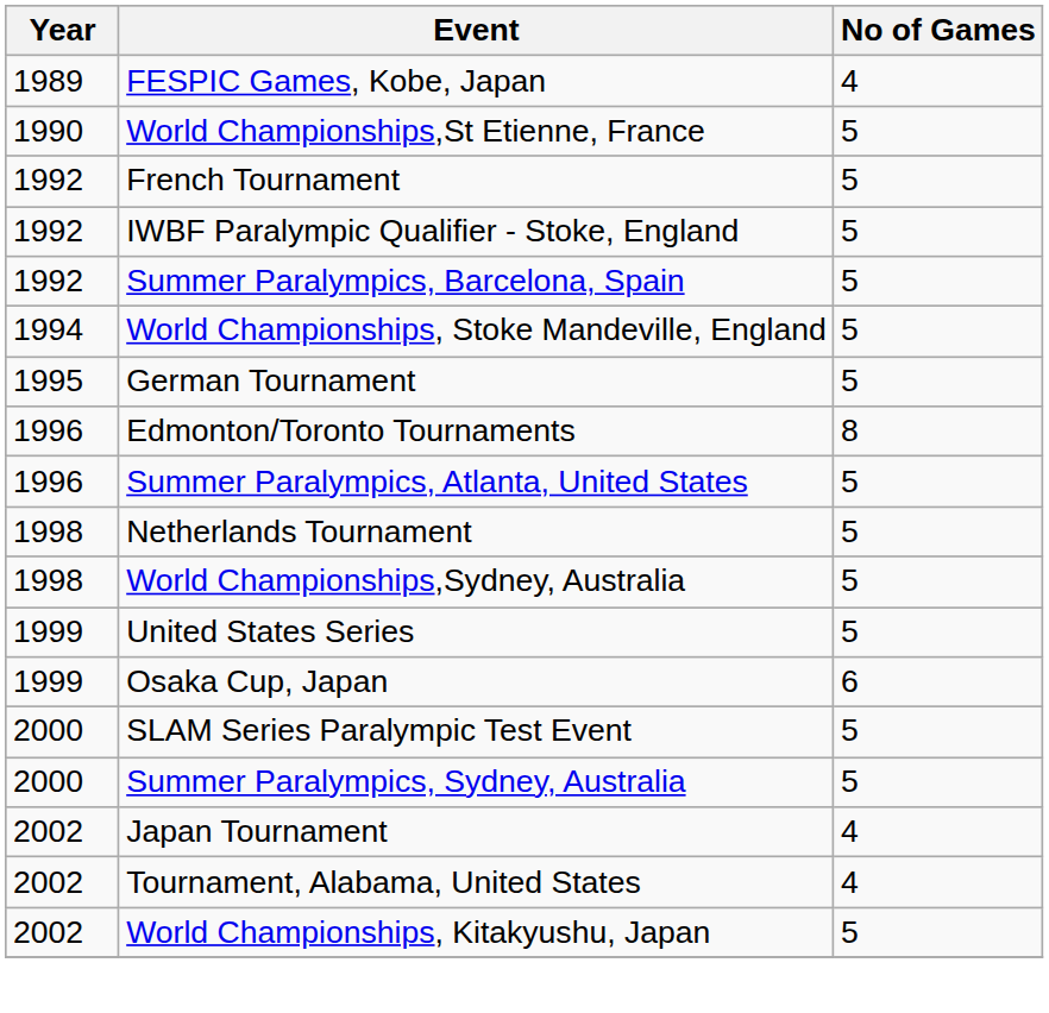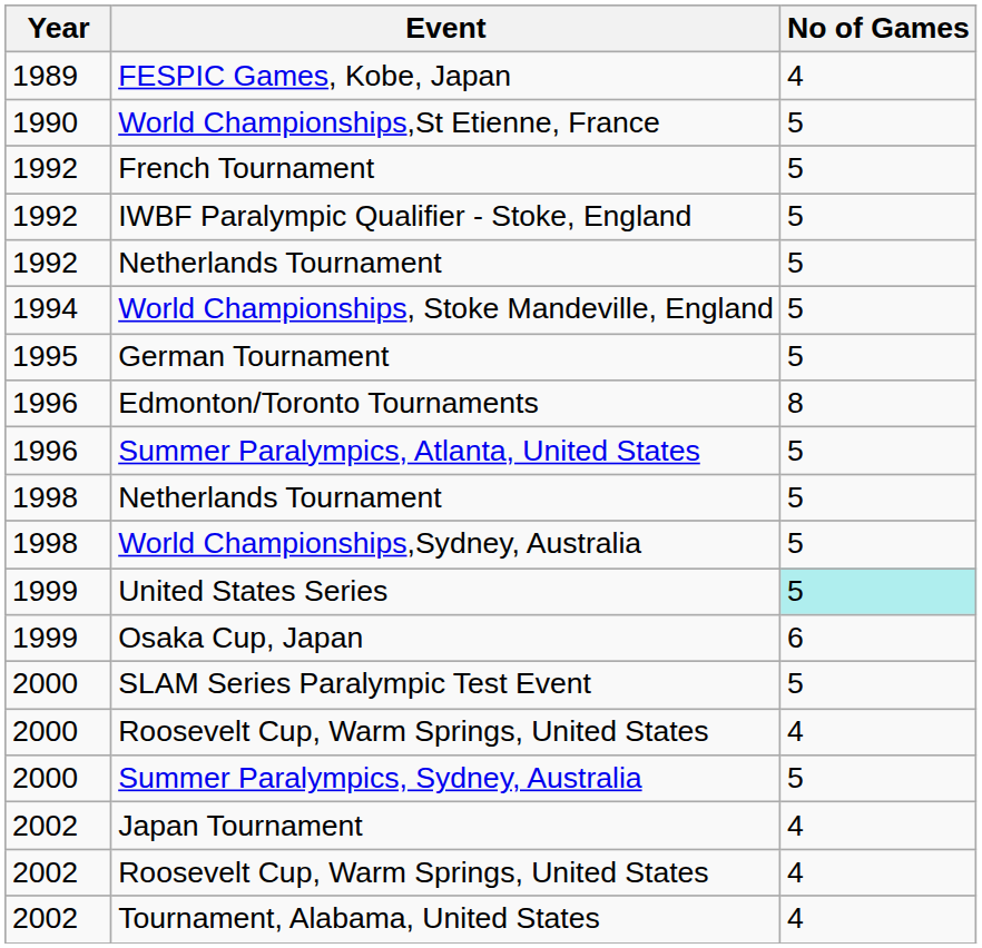+ row: 1992 | Netherlands Tournament | 5
- row: 1992 | Summer Paralympics, Barcelona, Spain | 5
United States Series | No of Games: no background -> paleturquoise background
+ row: 2000 | Roosevelt Cup, Warm Springs, United States | 4
+ row: 2002 | Roosevelt Cup, Warm Springs, United States | 4
- row: 2002 | World Championships, Kitakyushu, Japan | 5
